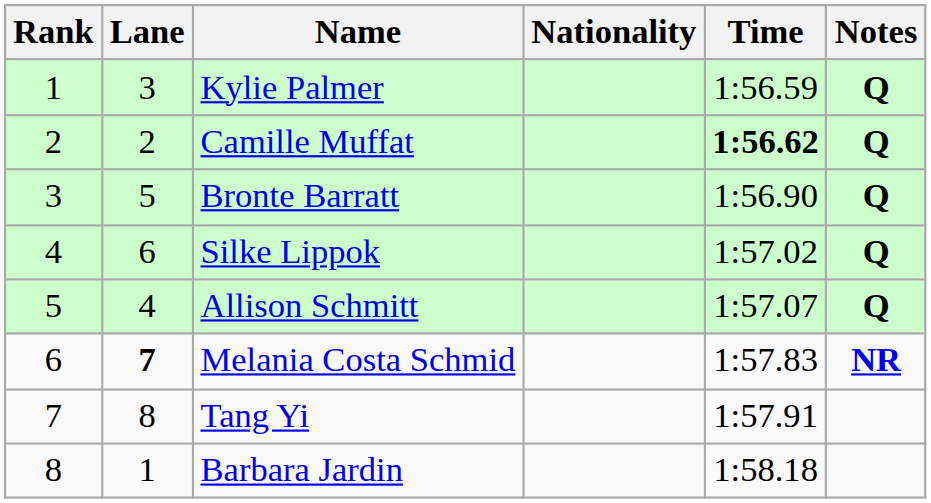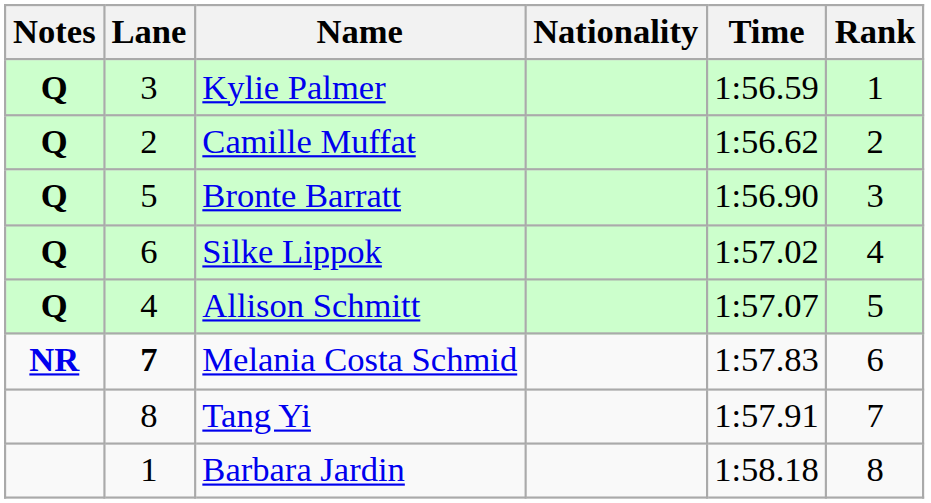columns swapped: Rank <-> Notes
Camille Muffat | Time: bold -> normal
